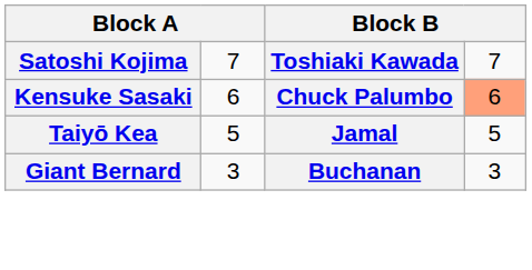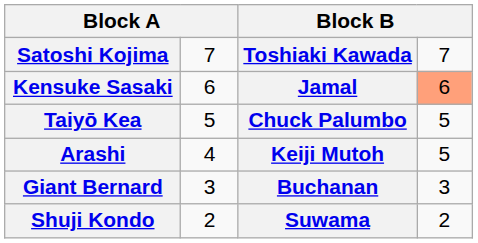Kensuke Sasaki | column 3: Chuck Palumbo -> Jamal
Taiyō Kea | column 3: Jamal -> Chuck Palumbo
+ row: Arashi | 4 | Keiji Mutoh | 5
+ row: Shuji Kondo | 2 | Suwama | 2
